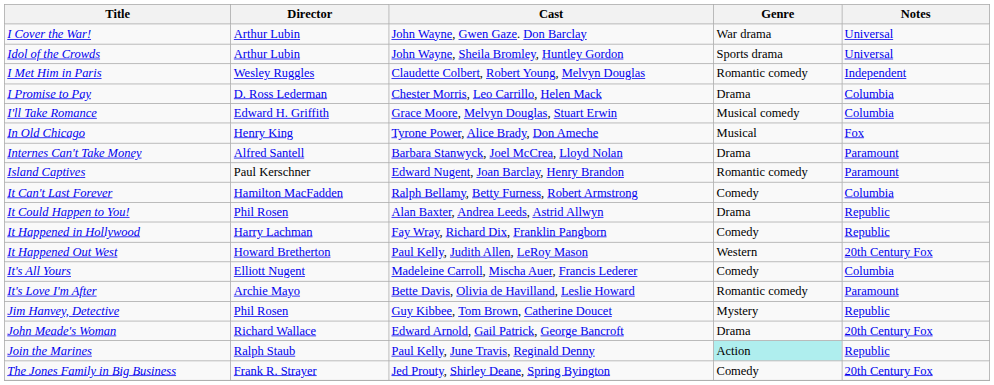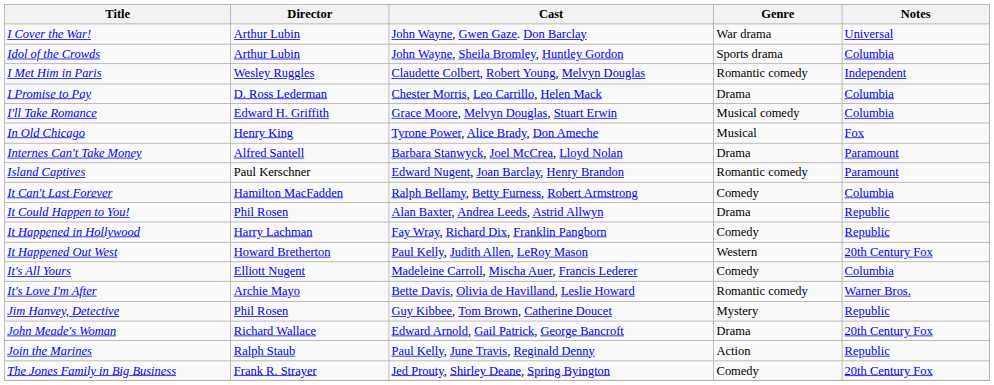Idol of the Crowds | Notes: Universal -> Columbia
It's Love I'm After | Notes: Paramount -> Warner Bros.
Join the Marines | Genre: paleturquoise background -> no background
